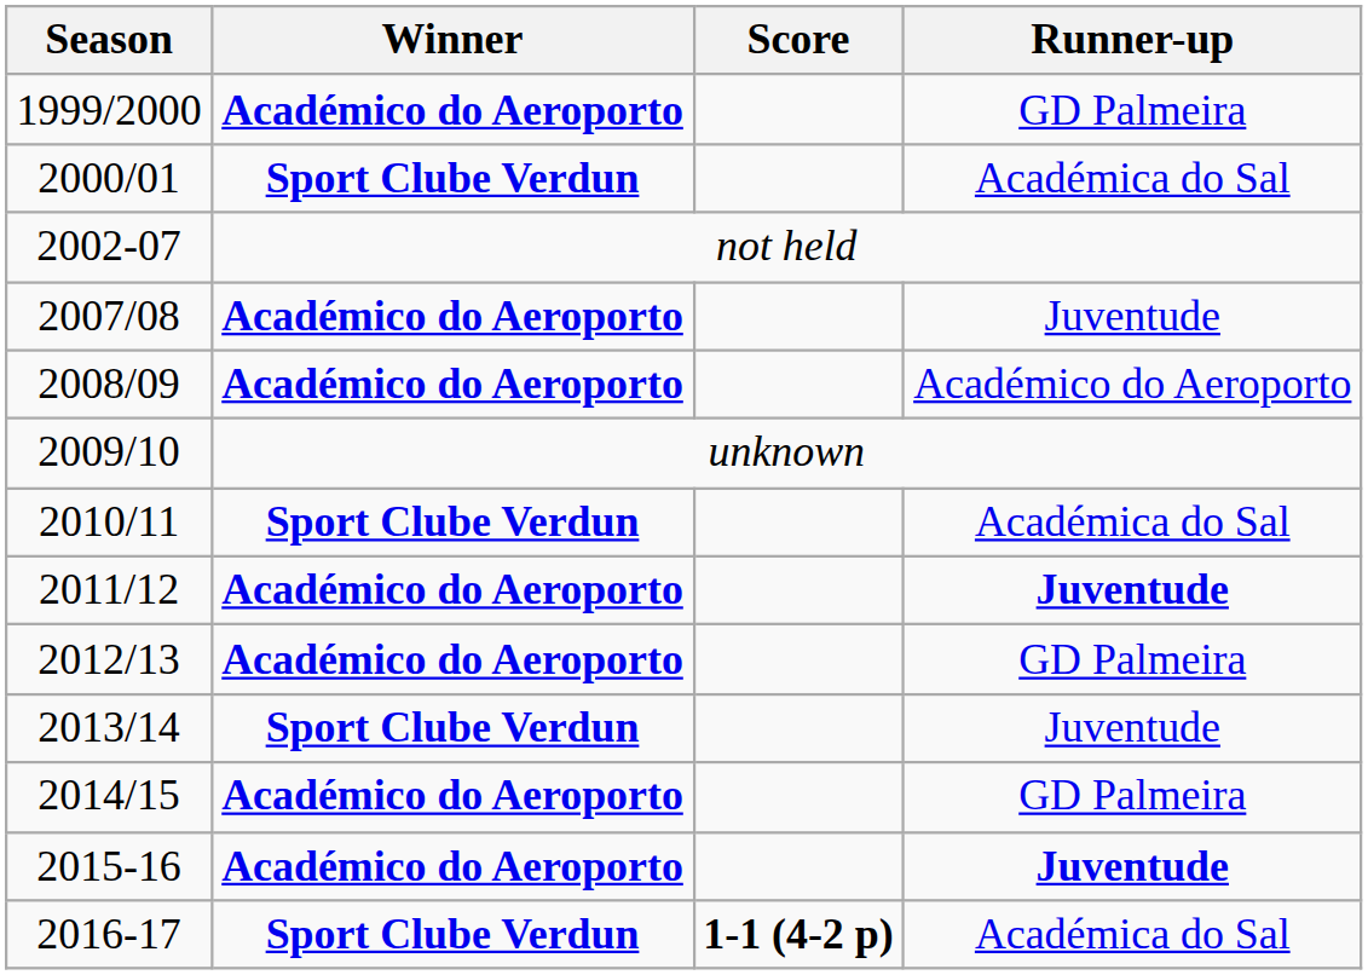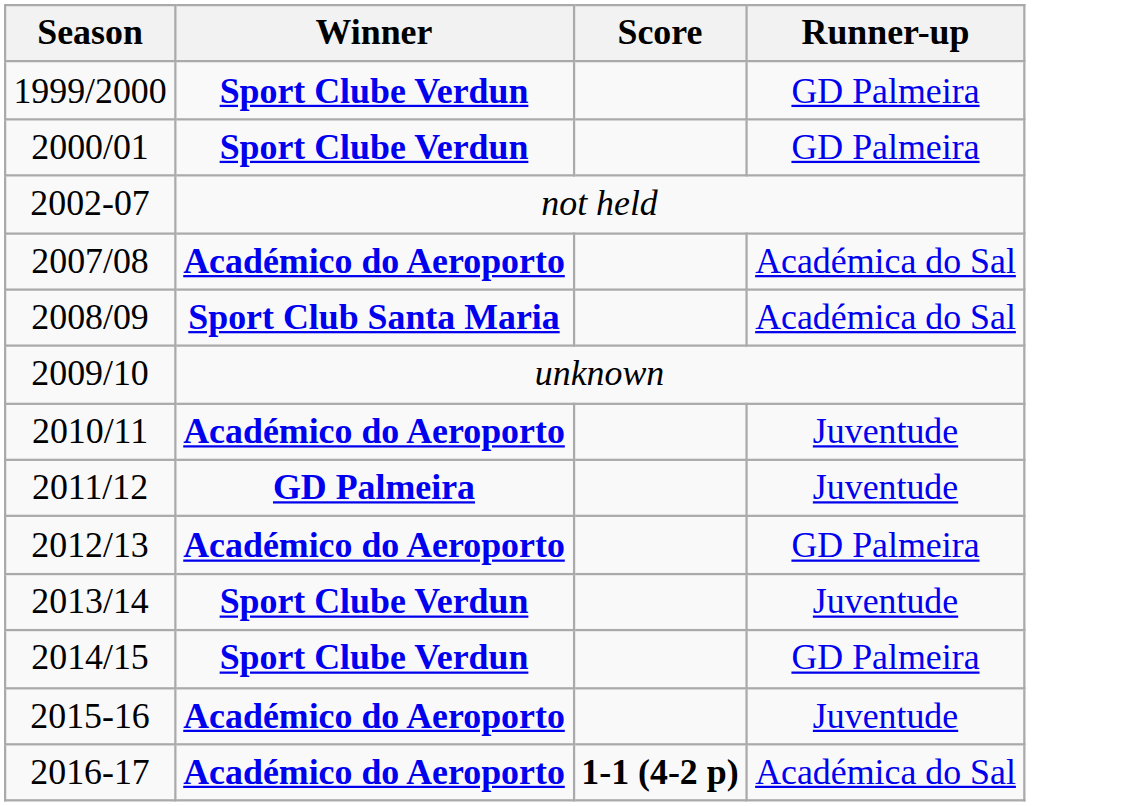1999/2000 | Winner: Académico do Aeroporto -> Sport Clube Verdun
2000/01 | Runner-up: Académica do Sal -> GD Palmeira
2007/08 | Runner-up: Juventude -> Académica do Sal
2008/09 | Winner: Académico do Aeroporto -> Sport Club Santa Maria
2008/09 | Runner-up: Académico do Aeroporto -> Académica do Sal
2010/11 | Winner: Sport Clube Verdun -> Académico do Aeroporto
2010/11 | Runner-up: Académica do Sal -> Juventude
2011/12 | Winner: Académico do Aeroporto -> GD Palmeira
2011/12 | Runner-up: bold -> normal
2014/15 | Winner: Académico do Aeroporto -> Sport Clube Verdun
2015-16 | Runner-up: bold -> normal
2016-17 | Winner: Sport Clube Verdun -> Académico do Aeroporto
